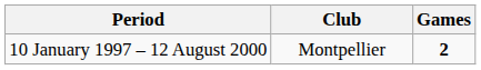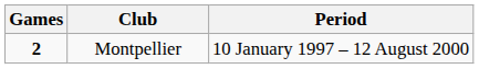columns swapped: Games <-> Period
